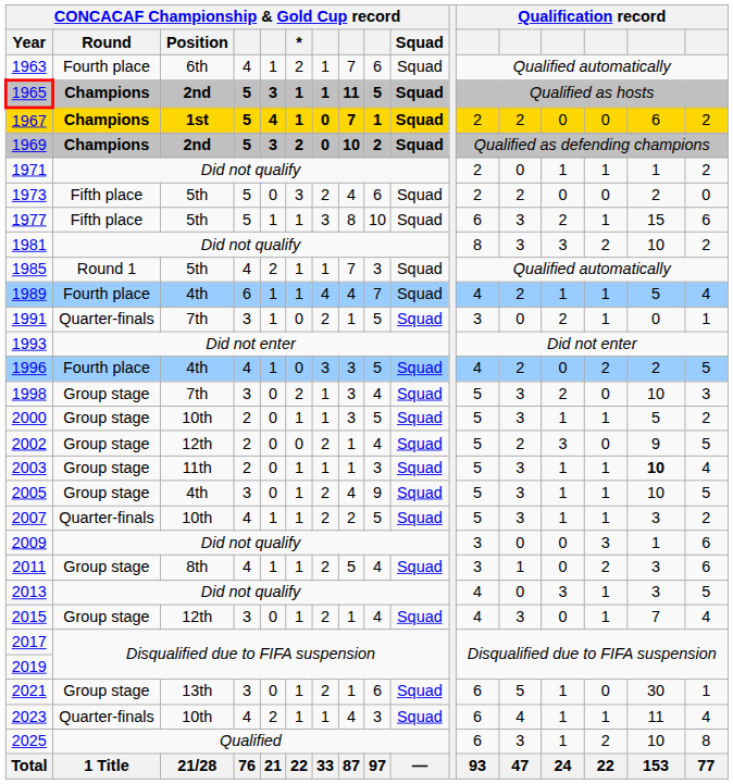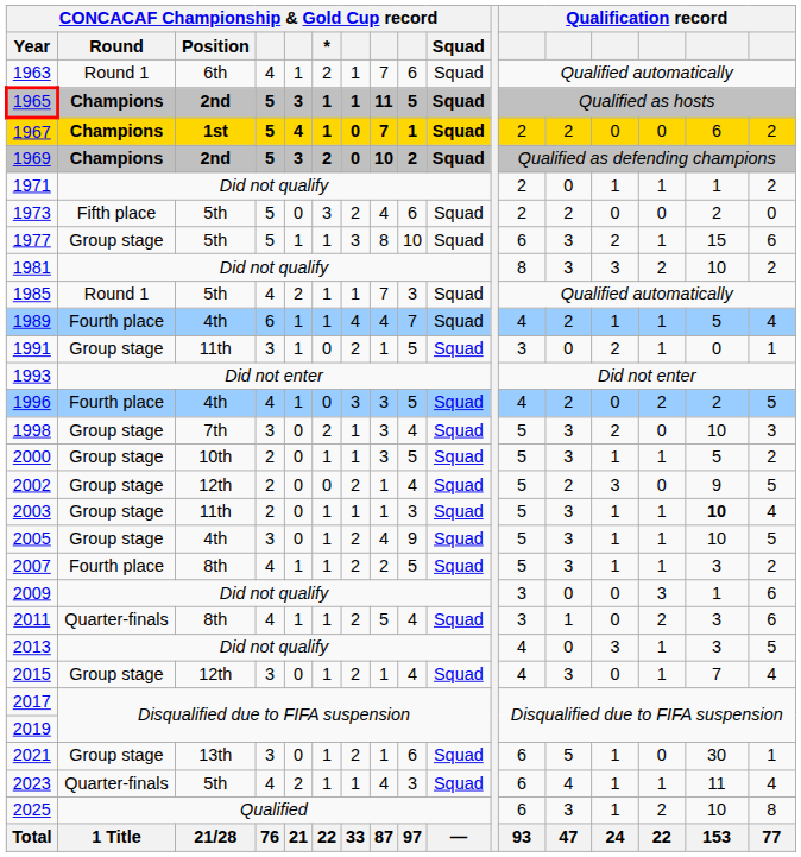1963 | CONCACAF Championship & Gold Cup record / Round: Fourth place -> Round 1
1977 | CONCACAF Championship & Gold Cup record / Round: Fifth place -> Group stage
1991 | CONCACAF Championship & Gold Cup record / Round: Quarter-finals -> Group stage
1991 | CONCACAF Championship & Gold Cup record / Position: 7th -> 11th
2007 | CONCACAF Championship & Gold Cup record / Round: Quarter-finals -> Fourth place
2007 | CONCACAF Championship & Gold Cup record / Position: 10th -> 8th
2011 | CONCACAF Championship & Gold Cup record / Round: Group stage -> Quarter-finals
2023 | CONCACAF Championship & Gold Cup record / Position: 10th -> 5th
